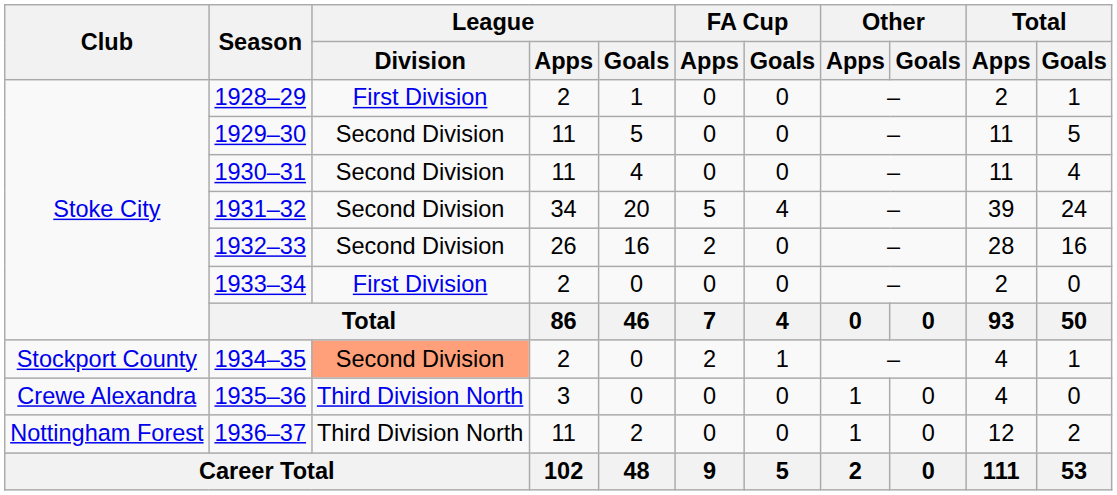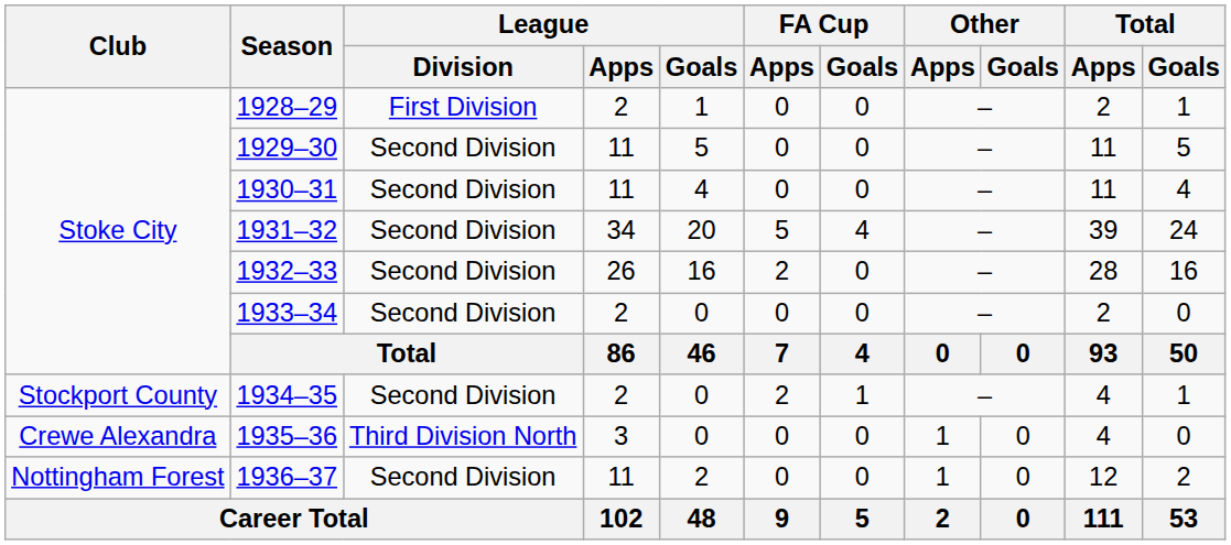1933–34 | League / Division: First Division -> Second Division
1934–35 | League / Division: lightsalmon background -> no background
1936–37 | League / Division: Third Division North -> Second Division
